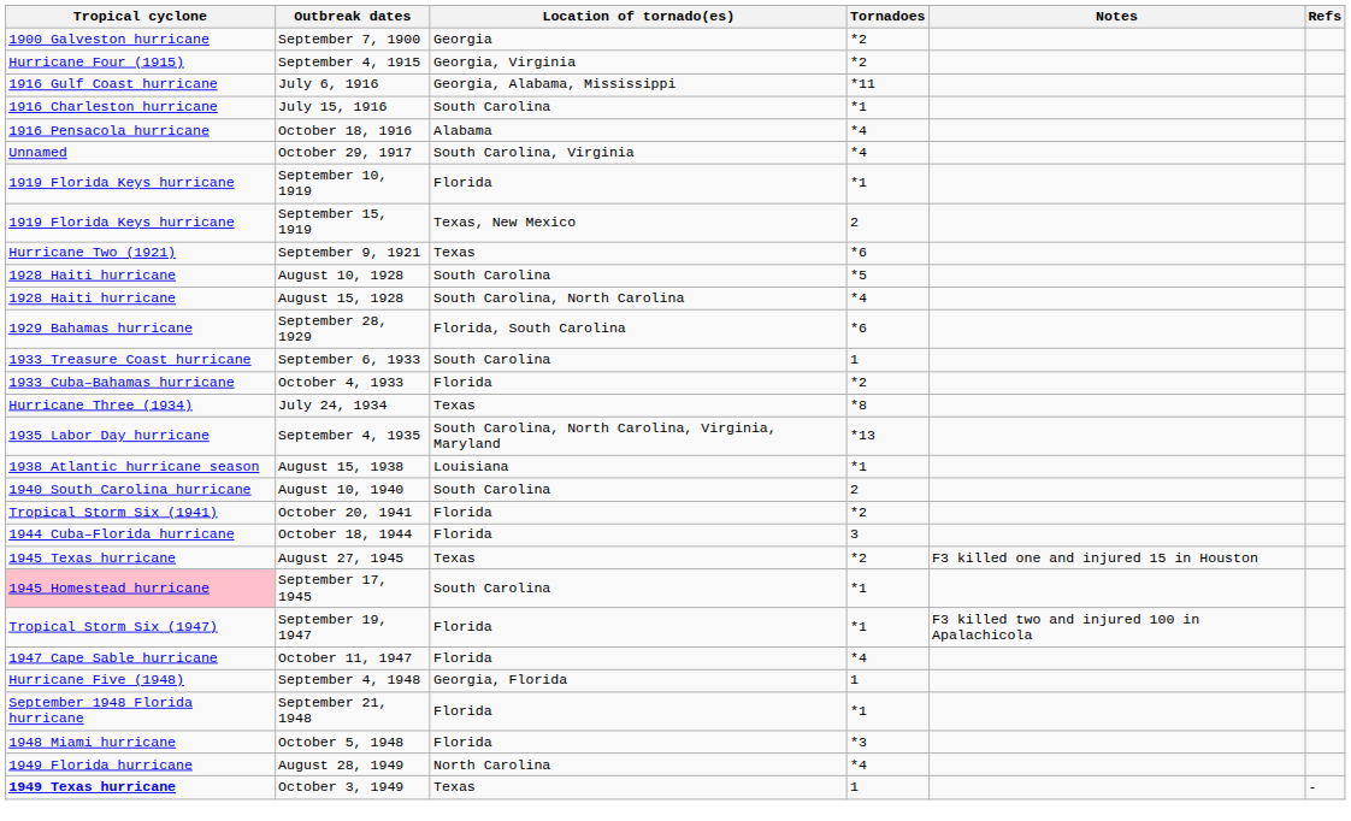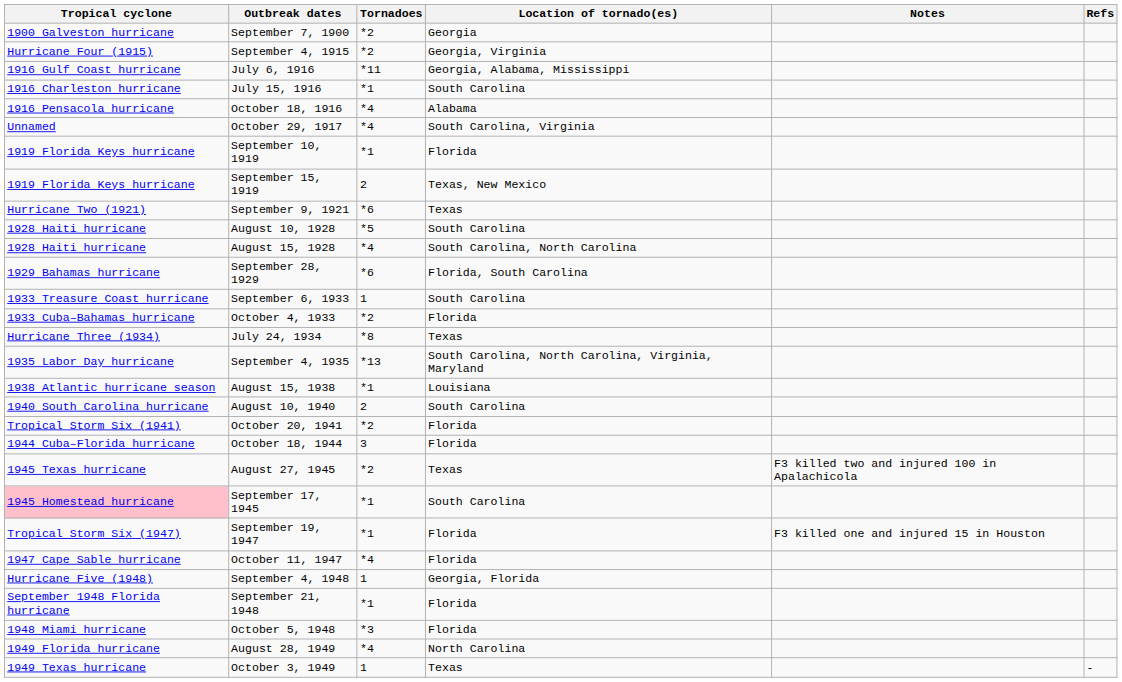columns swapped: Tornadoes <-> Location of tornado(es)
August 27, 1945 | Notes: F3 killed one and injured 15 in Houston -> F3 killed two and injured 100 in Apalachicola
September 19, 1947 | Notes: F3 killed two and injured 100 in Apalachicola -> F3 killed one and injured 15 in Houston
October 3, 1949 | Tropical cyclone: bold -> normal
